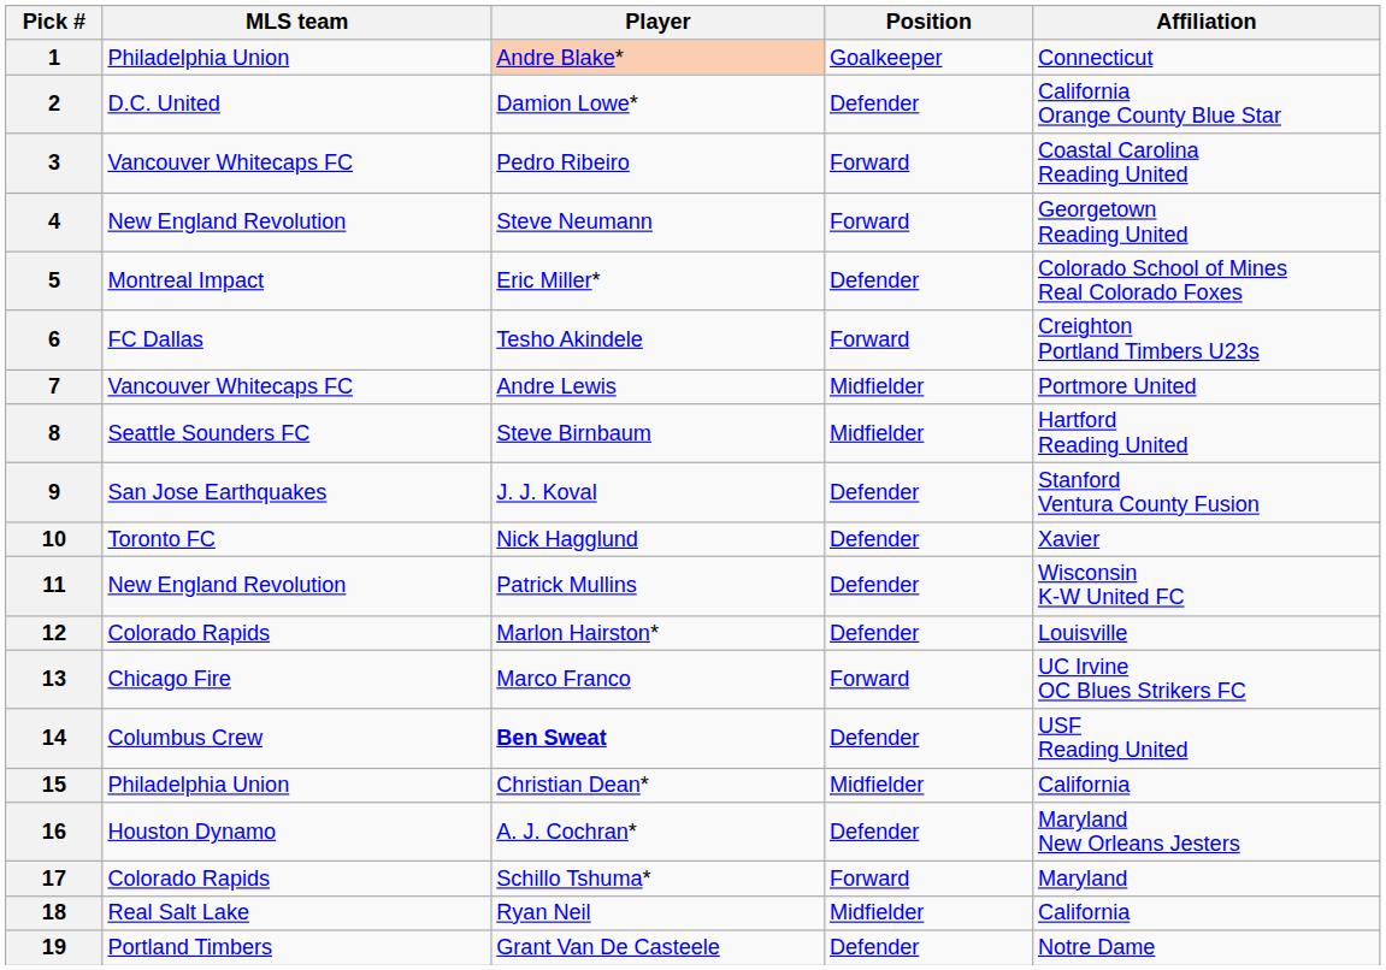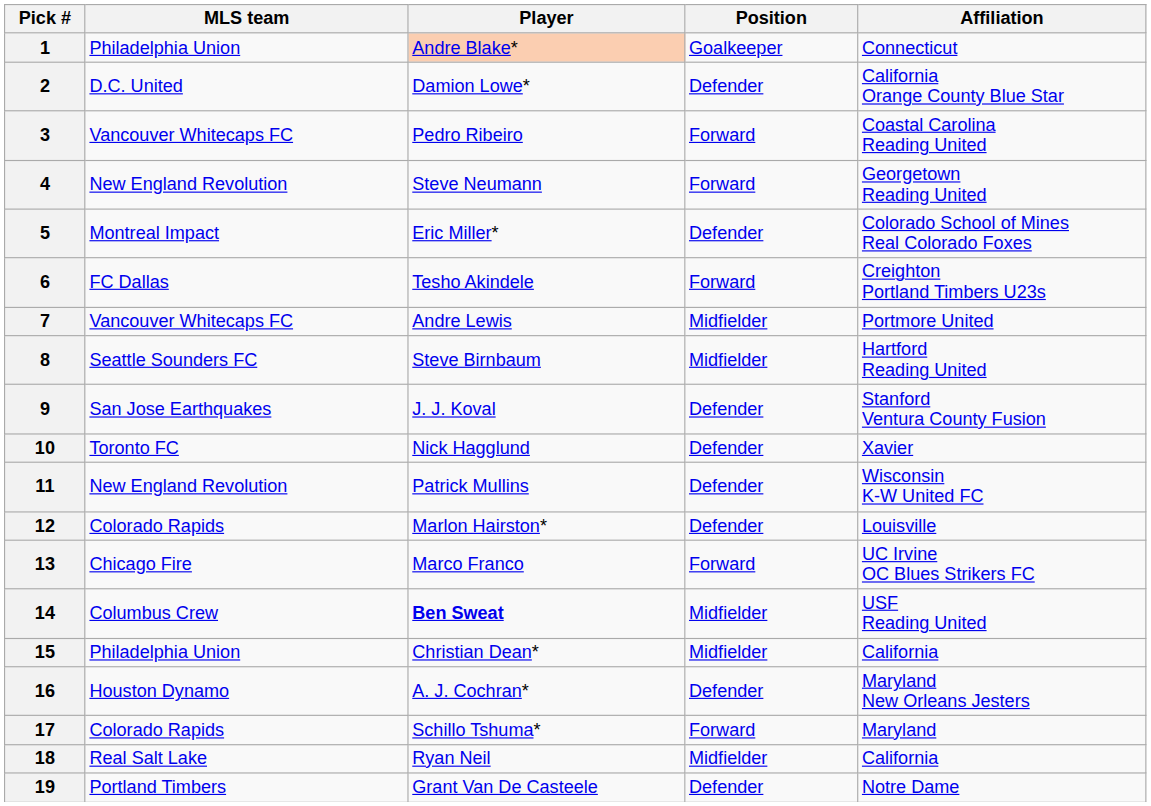14 | Position: Defender -> Midfielder
